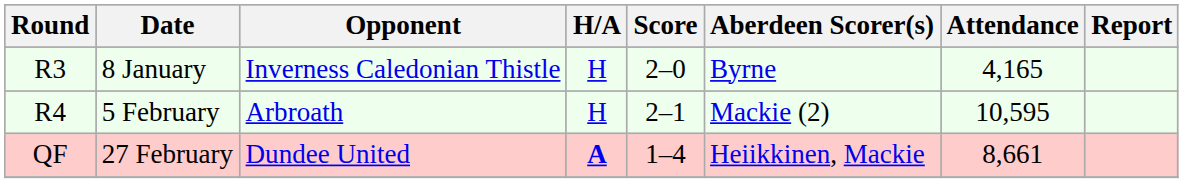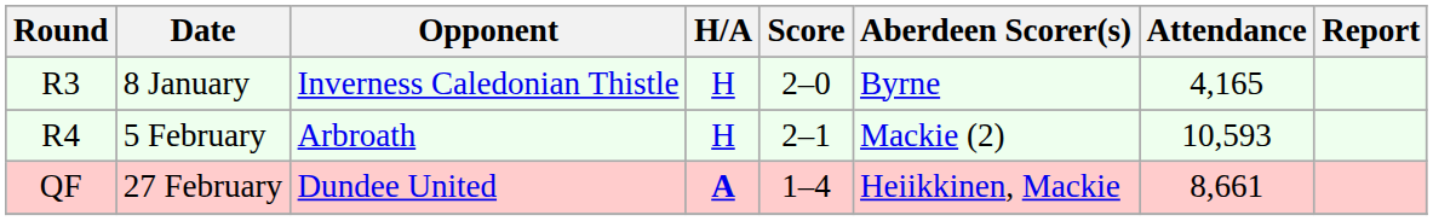5 February | Attendance: 10,595 -> 10,593
